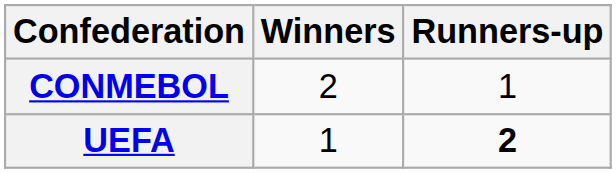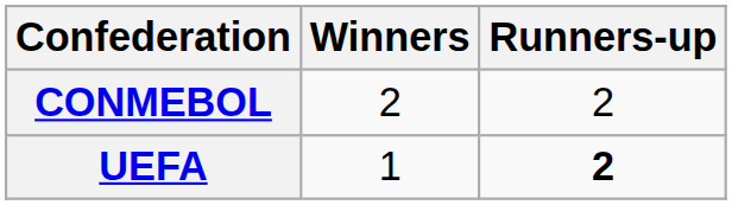CONMEBOL | Runners-up: 1 -> 2
